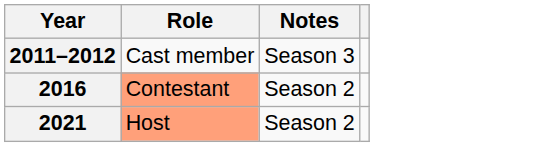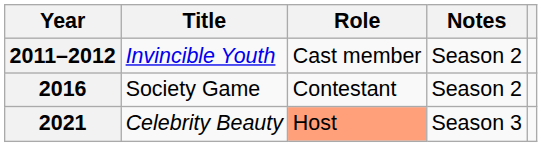+ column: Title | Invincible Youth | Society Game | Celebrity Beauty
2011–2012 | Notes: Season 3 -> Season 2
2016 | Role: lightsalmon background -> no background
2021 | Notes: Season 2 -> Season 3
